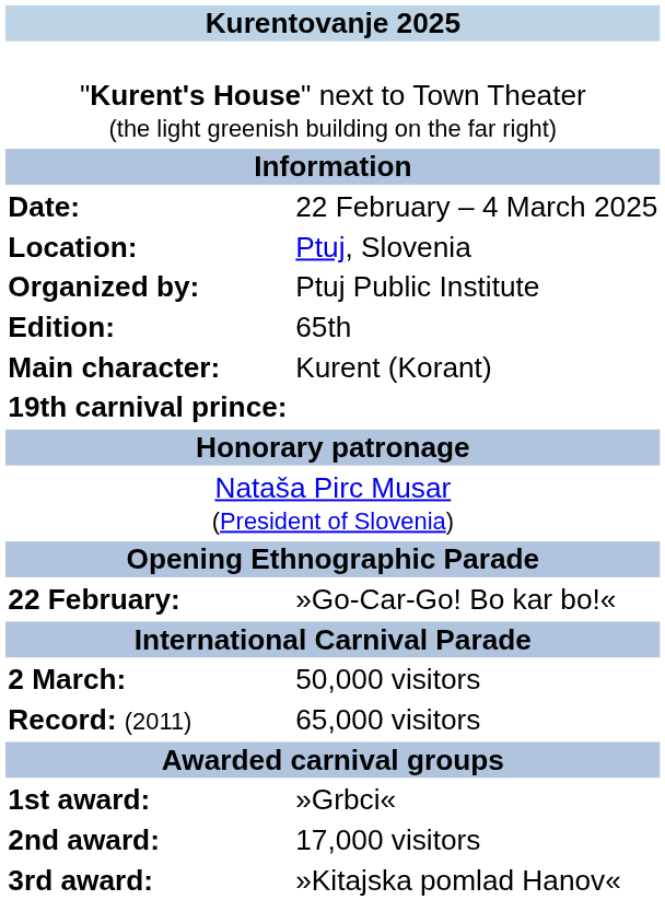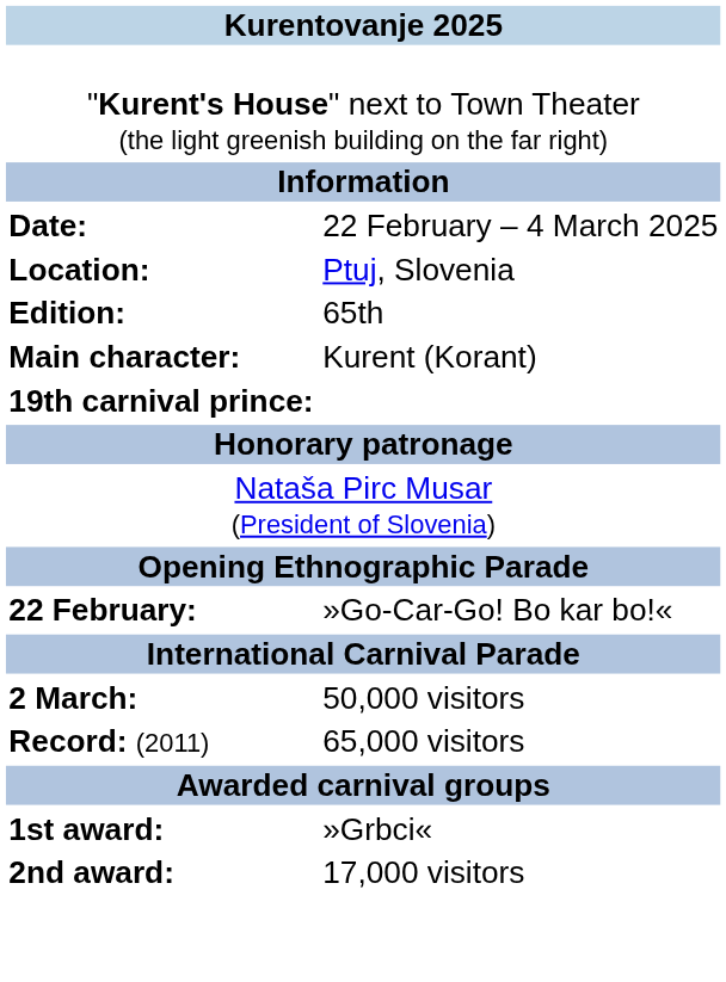- row: Organized by: | Ptuj Public Institute
- row: 3rd award: | »Kitajska pomlad Hanov«
